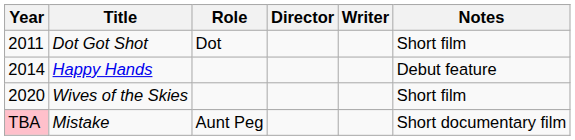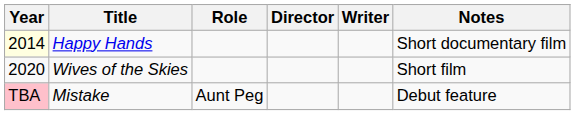- row: 2011 | Dot Got Shot | Dot | Short film
Happy Hands | Year: no background -> lightyellow background
Happy Hands | Notes: Debut feature -> Short documentary film
Mistake | Notes: Short documentary film -> Debut feature
